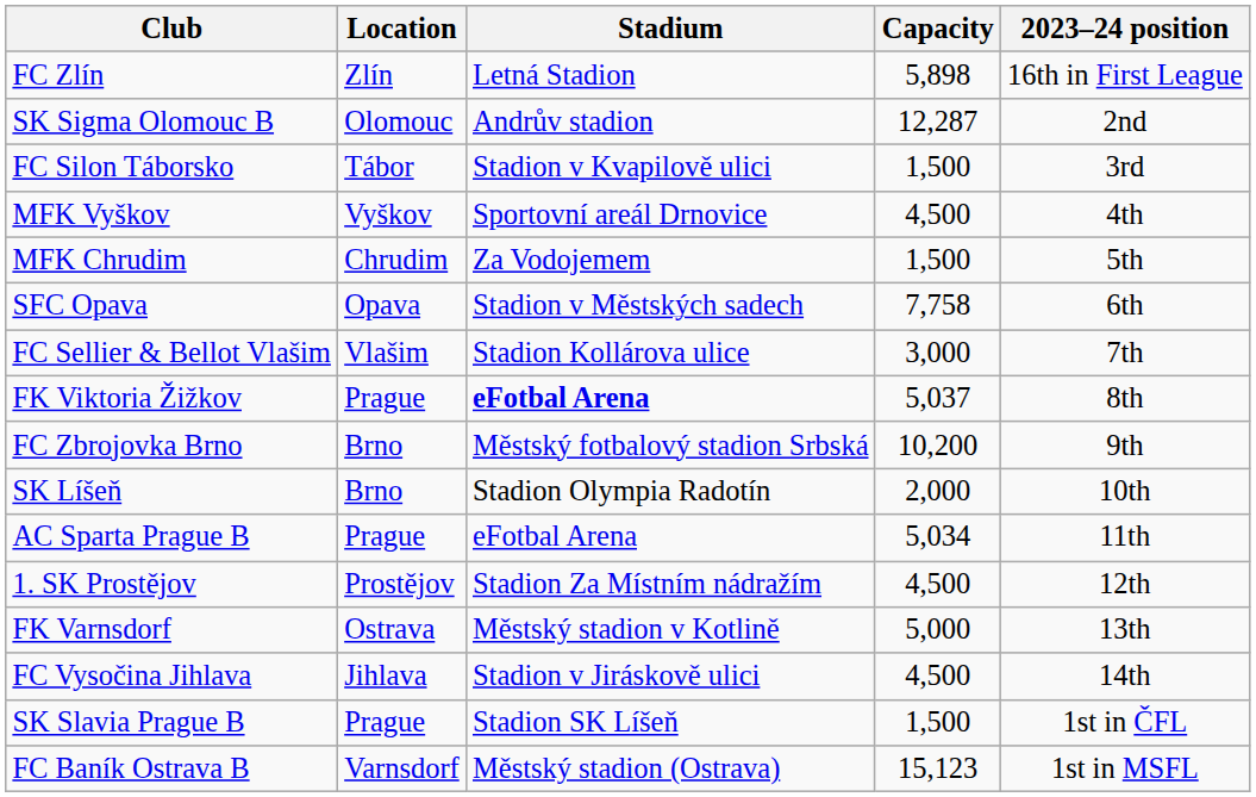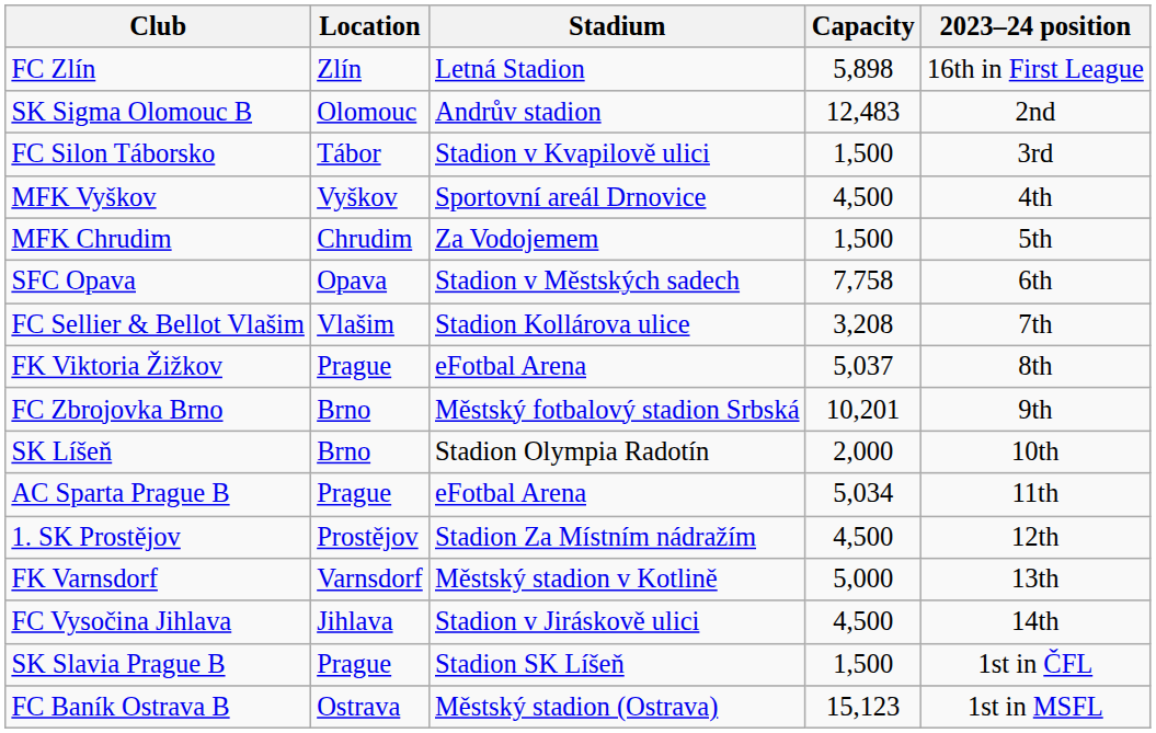SK Sigma Olomouc B | Capacity: 12,287 -> 12,483
FC Sellier & Bellot Vlašim | Capacity: 3,000 -> 3,208
FK Viktoria Žižkov | Stadium: bold -> normal
FC Zbrojovka Brno | Capacity: 10,200 -> 10,201
FK Varnsdorf | Location: Ostrava -> Varnsdorf
FC Baník Ostrava B | Location: Varnsdorf -> Ostrava
